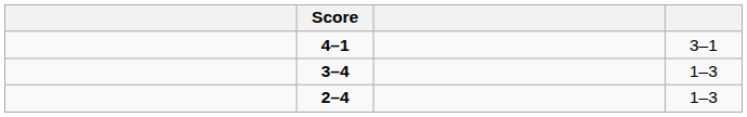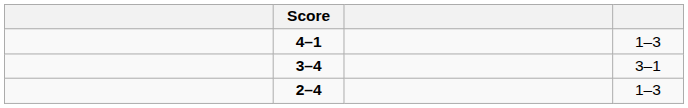4–1 | column 4: 3–1 -> 1–3
3–4 | column 4: 1–3 -> 3–1
